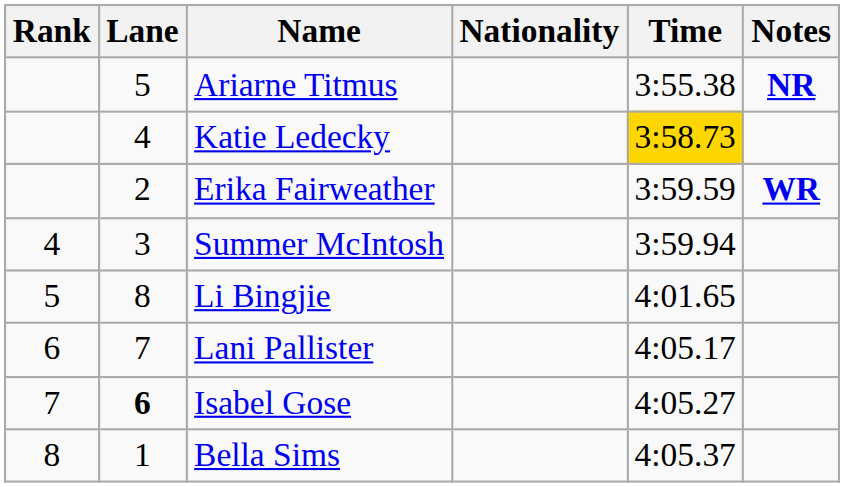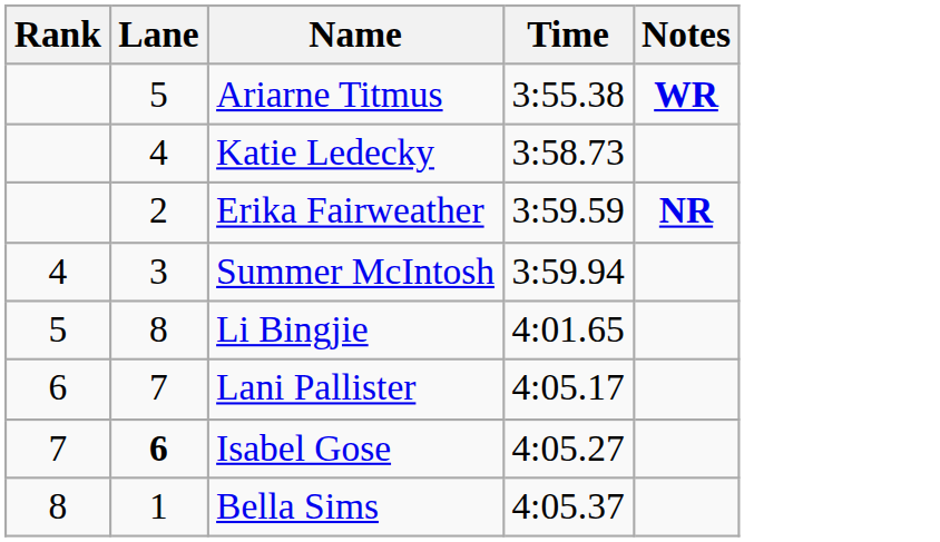- column: Nationality
Ariarne Titmus | Notes: NR -> WR
Katie Ledecky | Time: gold background -> no background
Erika Fairweather | Notes: WR -> NR
